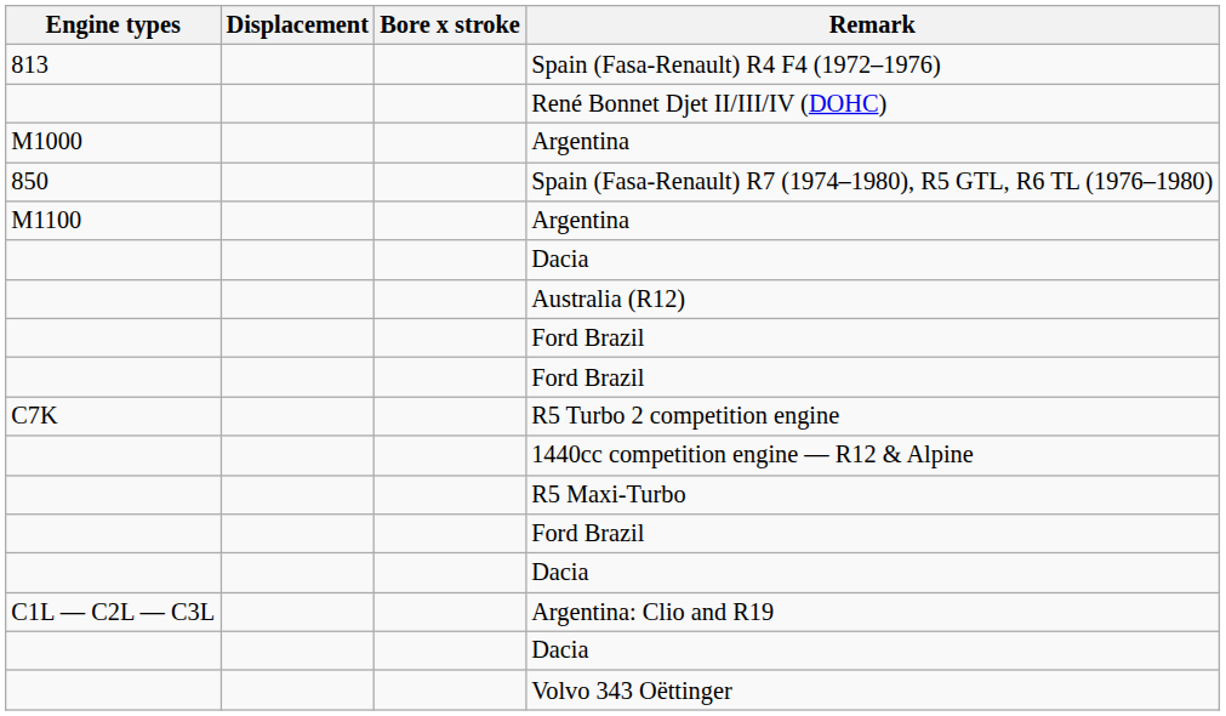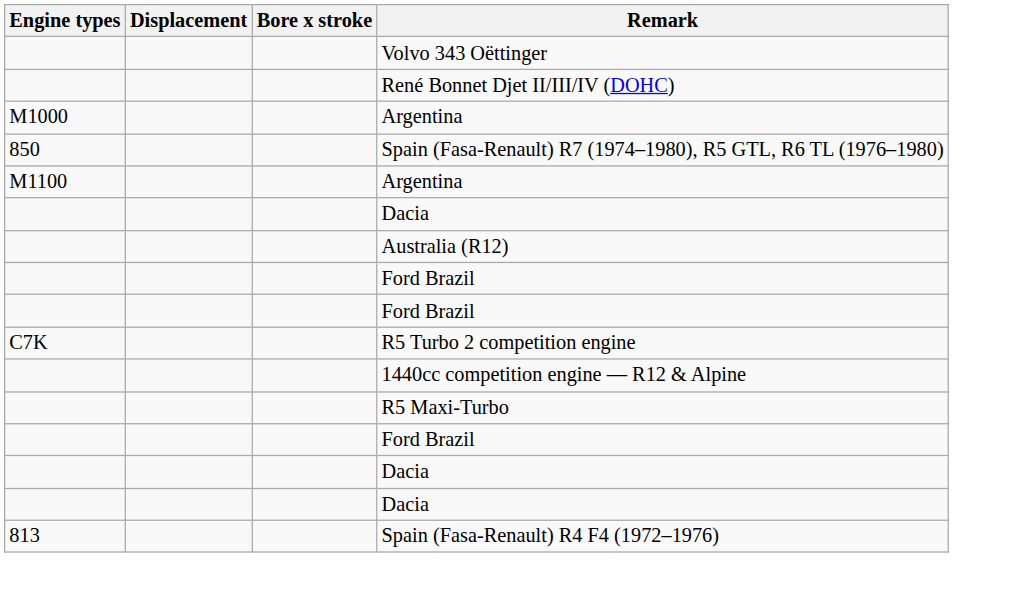rows swapped: Spain (Fasa-Renault) R4 F4 (1972–1976) <-> Volvo 343 Oëttinger
- row: C1L — C2L — C3L | Argentina: Clio and R19
